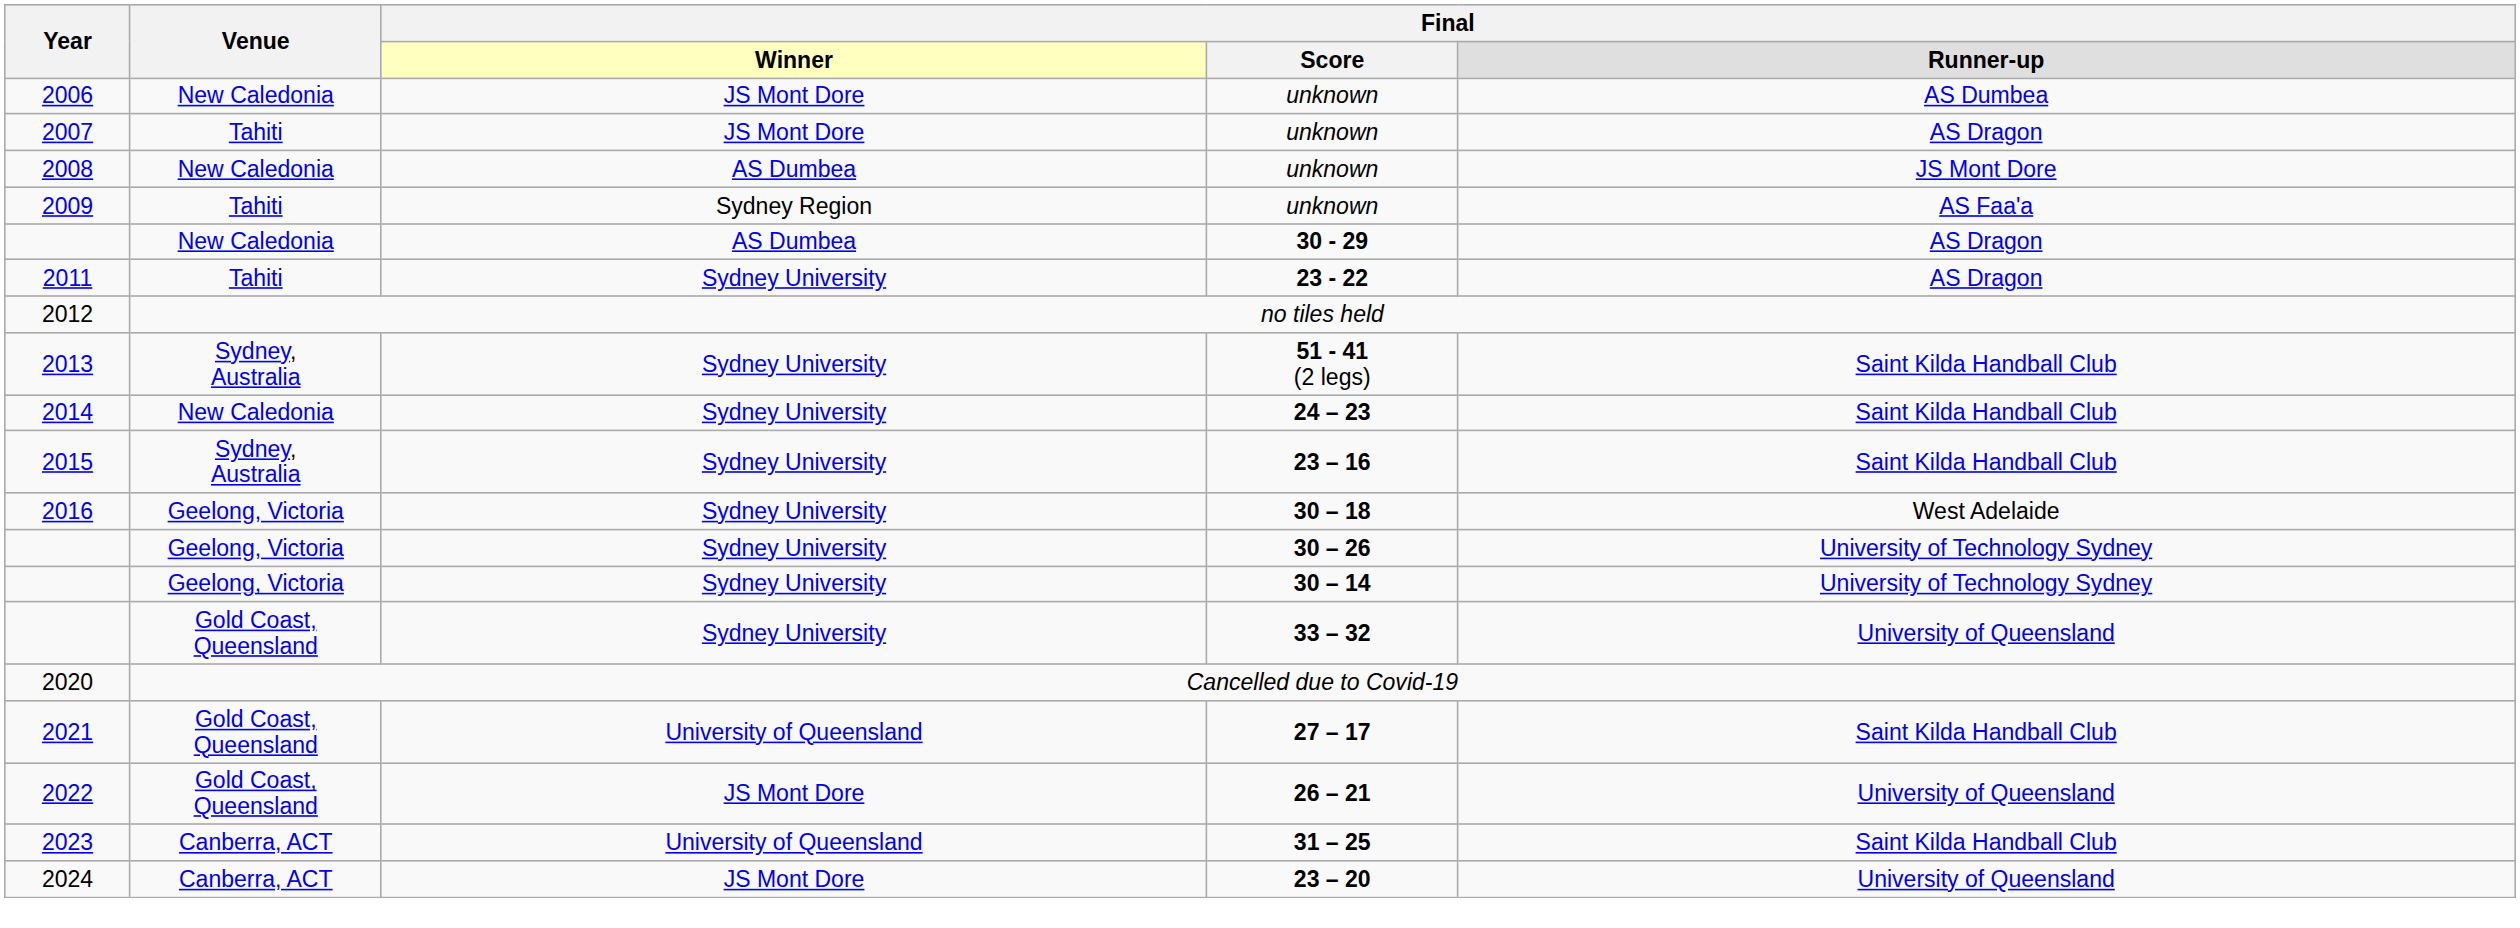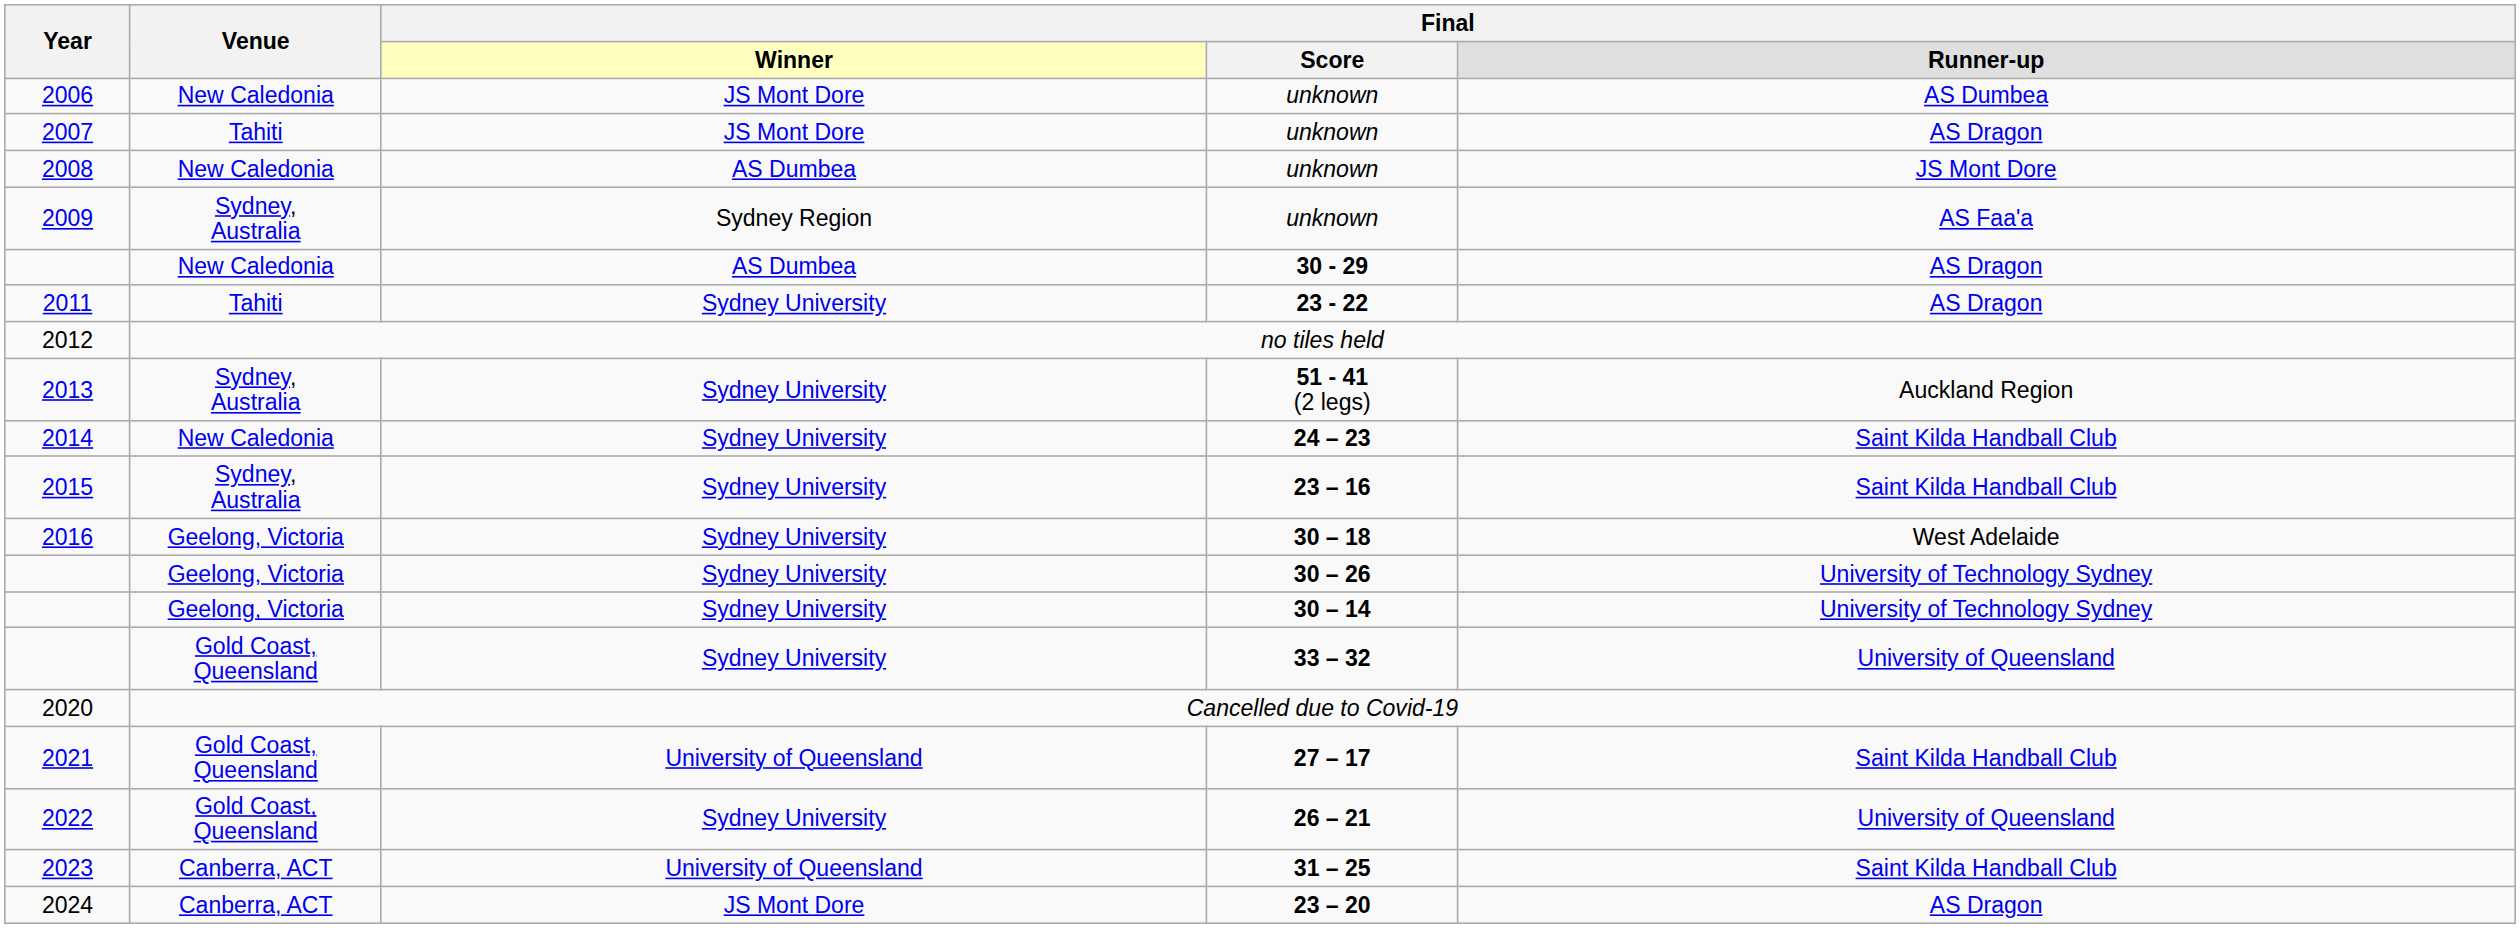2009 | Venue: Tahiti -> Sydney, Australia
2013 | column 5: Saint Kilda Handball Club -> Auckland Region
2022 | column 3: JS Mont Dore -> Sydney University
2024 | column 5: University of Queensland -> AS Dragon
